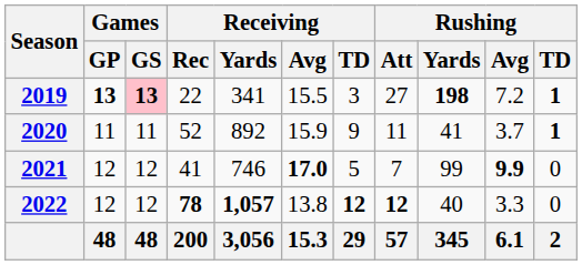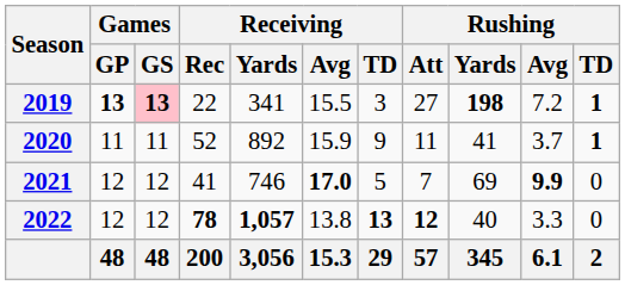2021 | Rushing / Yards: 99 -> 69
2022 | Receiving / TD: 12 -> 13
